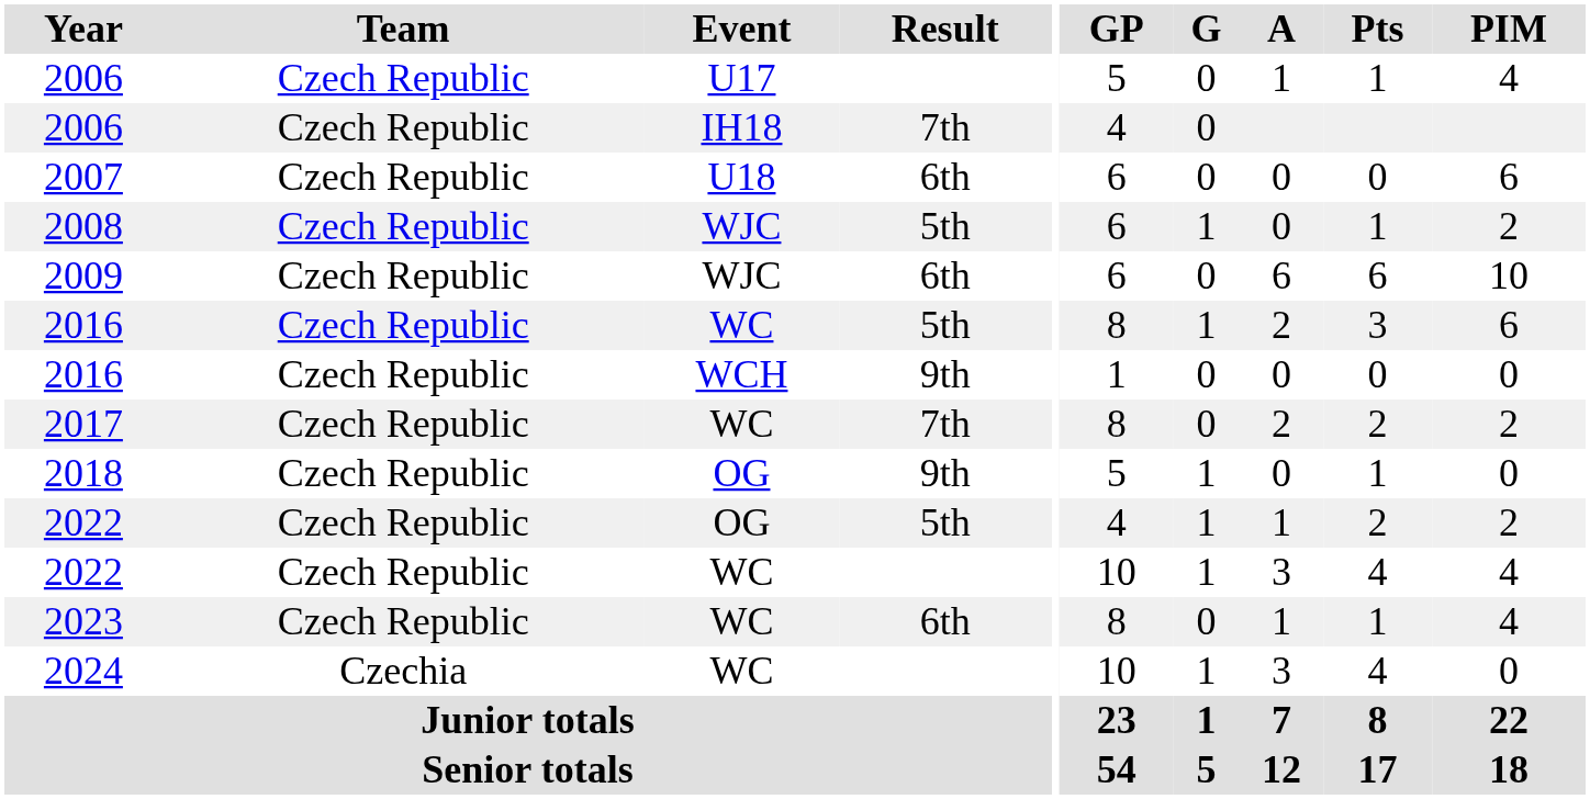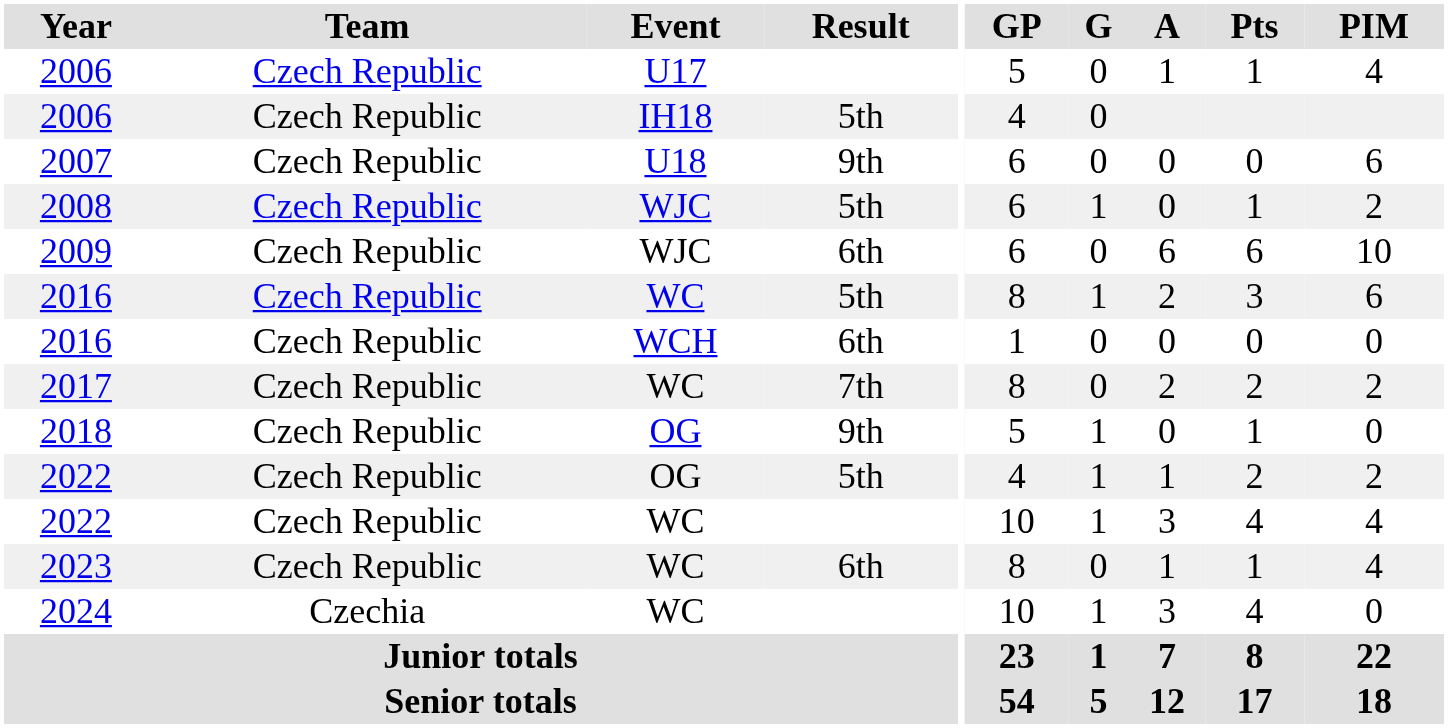2006 / IH18 | Result: 7th -> 5th
2007 | Result: 6th -> 9th
2016 / WCH | Result: 9th -> 6th
